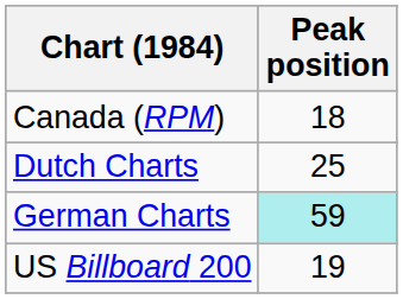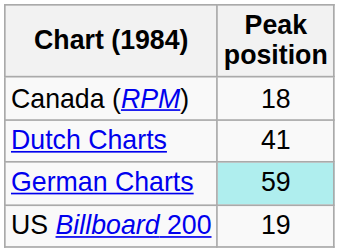Dutch Charts | Peak position: 25 -> 41
